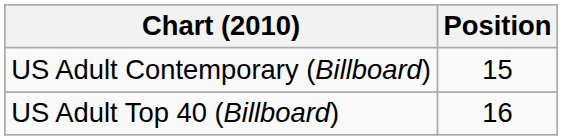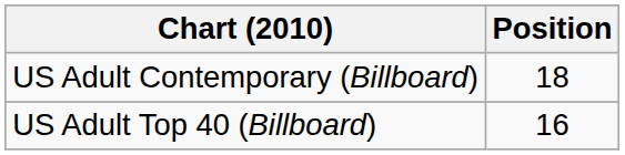US Adult Contemporary (Billboard) | Position: 15 -> 18
